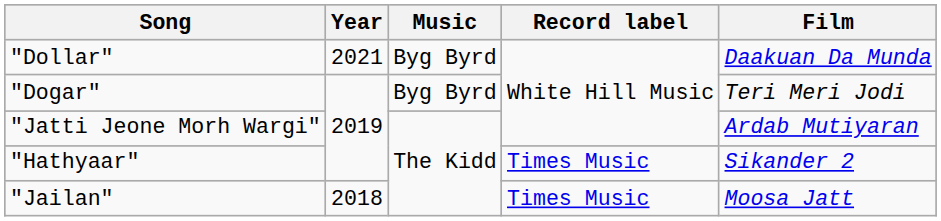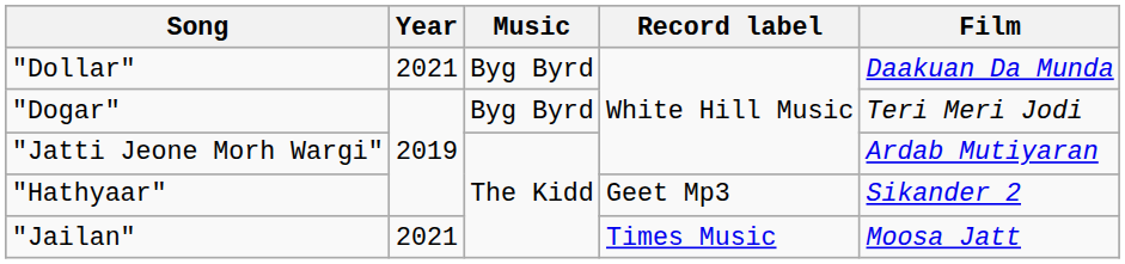"Hathyaar" | Record label: Times Music -> Geet Mp3
"Jailan" | Year: 2018 -> 2021
